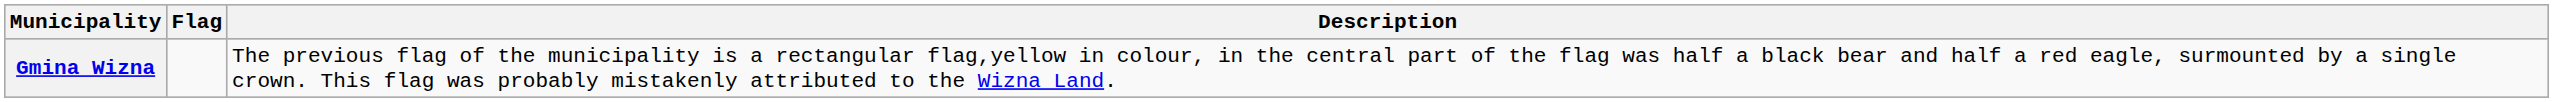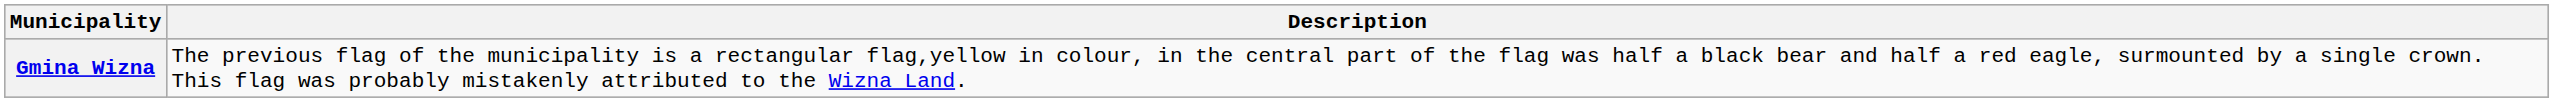- column: Flag
